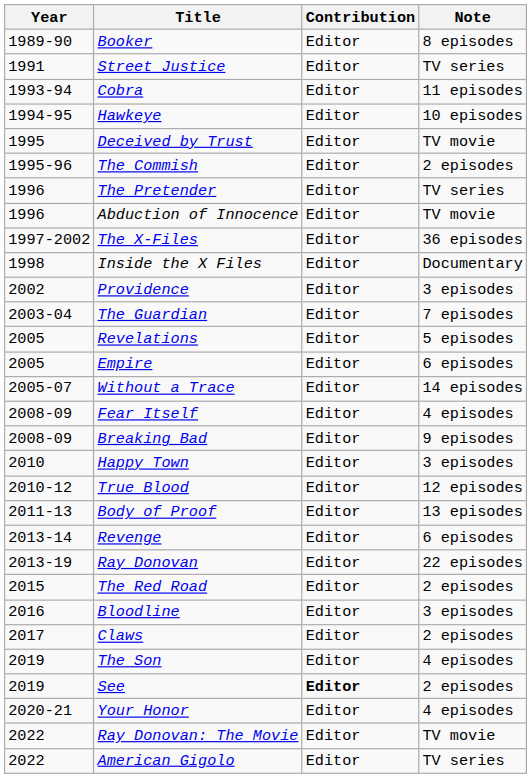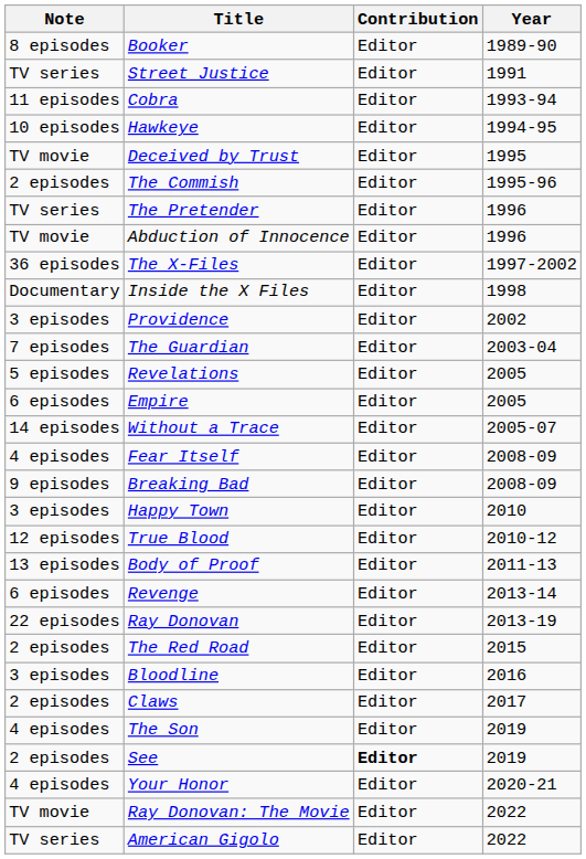columns swapped: Year <-> Note
